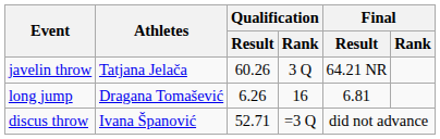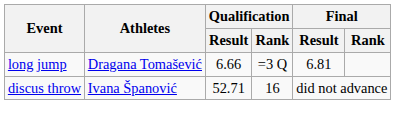- row: javelin throw | Tatjana Jelača | 60.26 | 3 Q | 64.21 NR
long jump | Qualification / Result: 6.26 -> 6.66
long jump | Qualification / Rank: 16 -> =3 Q
discus throw | Qualification / Rank: =3 Q -> 16
